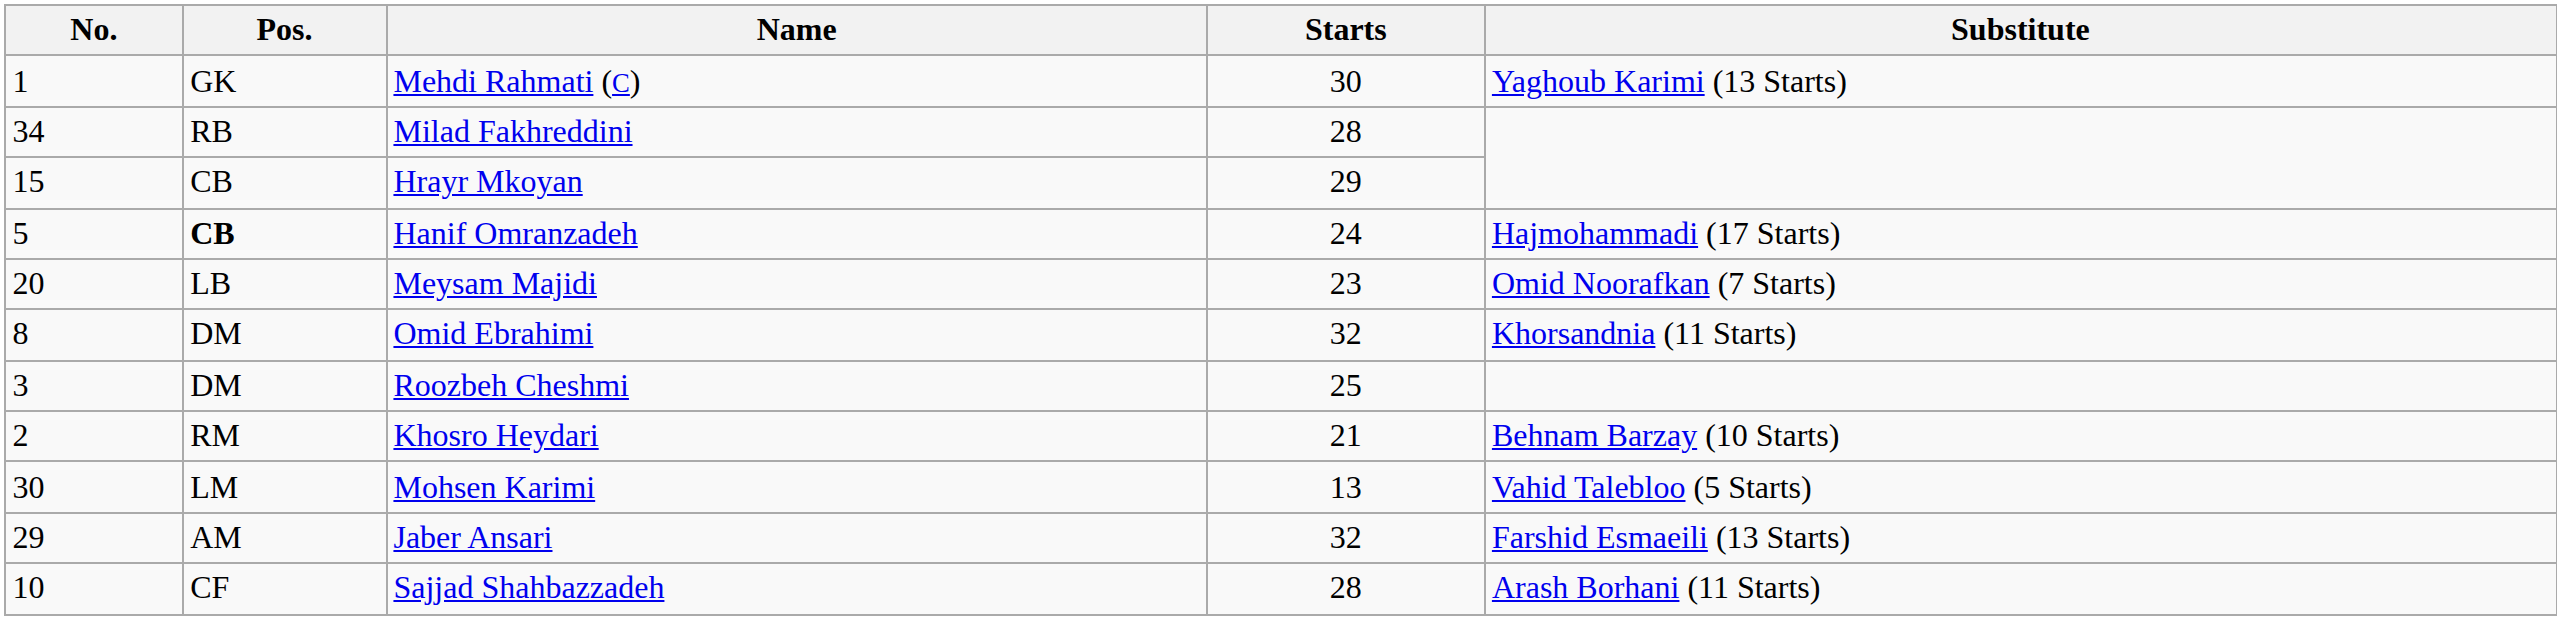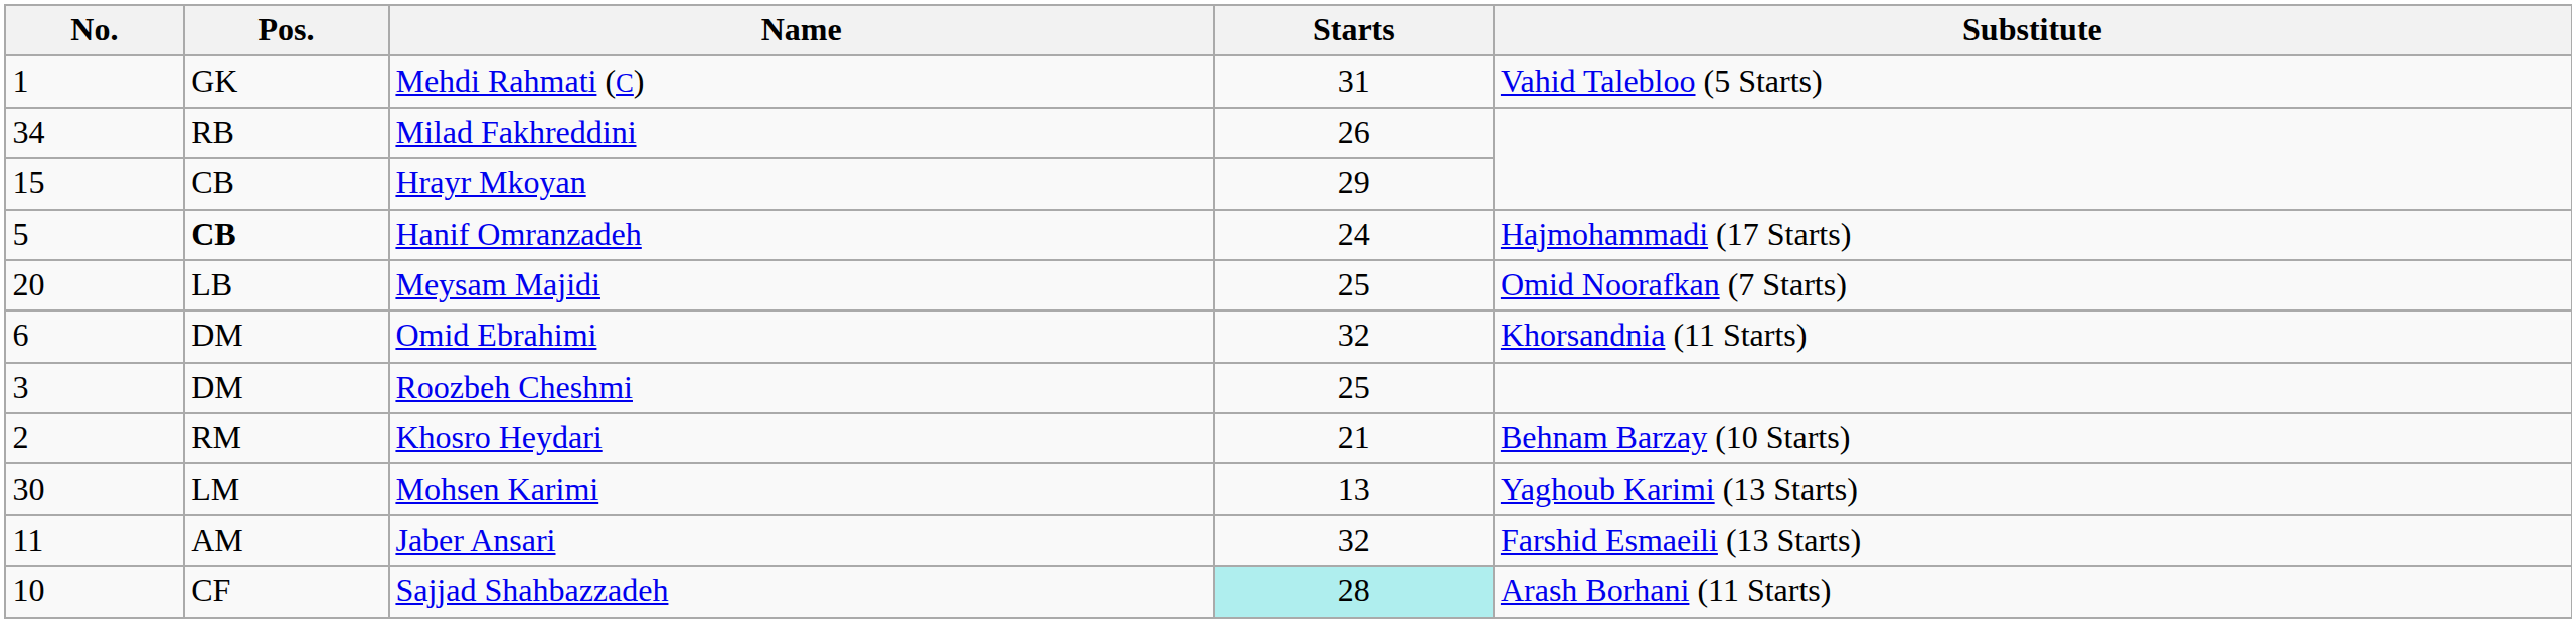Mehdi Rahmati (C) | Starts: 30 -> 31
Mehdi Rahmati (C) | Substitute: Yaghoub Karimi (13 Starts) -> Vahid Talebloo (5 Starts)
Milad Fakhreddini | Starts: 28 -> 26
Meysam Majidi | Starts: 23 -> 25
Omid Ebrahimi | No.: 8 -> 6
Mohsen Karimi | Substitute: Vahid Talebloo (5 Starts) -> Yaghoub Karimi (13 Starts)
Jaber Ansari | No.: 29 -> 11
Sajjad Shahbazzadeh | Starts: no background -> paleturquoise background
